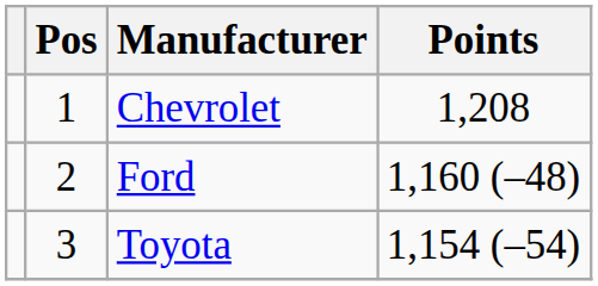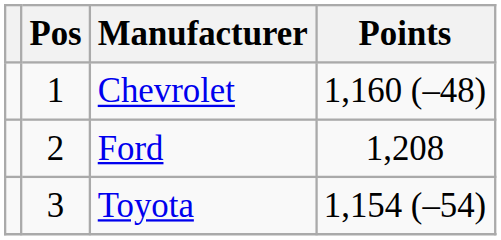Chevrolet | Points: 1,208 -> 1,160 (–48)
Ford | Points: 1,160 (–48) -> 1,208
